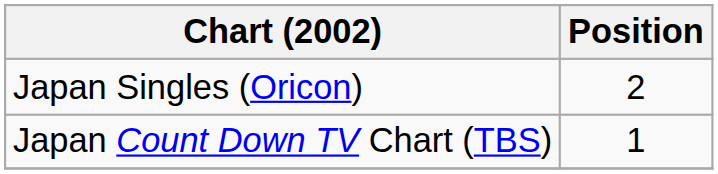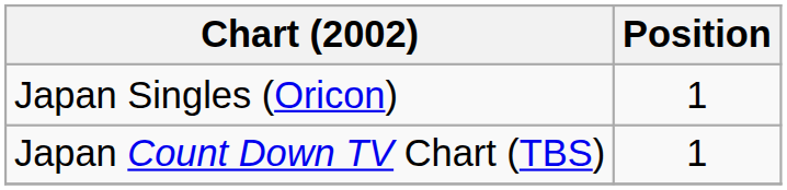Japan Singles (Oricon) | Position: 2 -> 1
